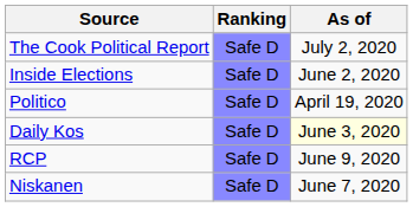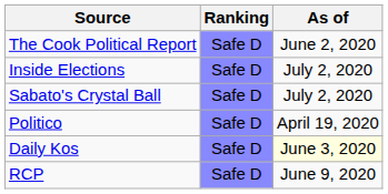The Cook Political Report | As of: July 2, 2020 -> June 2, 2020
Inside Elections | As of: June 2, 2020 -> July 2, 2020
+ row: Sabato's Crystal Ball | Safe D | July 2, 2020
- row: Niskanen | Safe D | June 7, 2020
